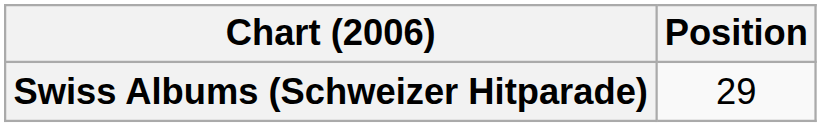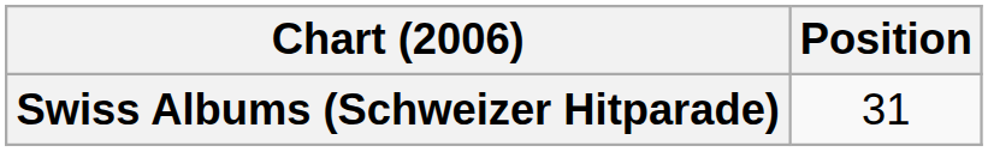Swiss Albums (Schweizer Hitparade) | Position: 29 -> 31
